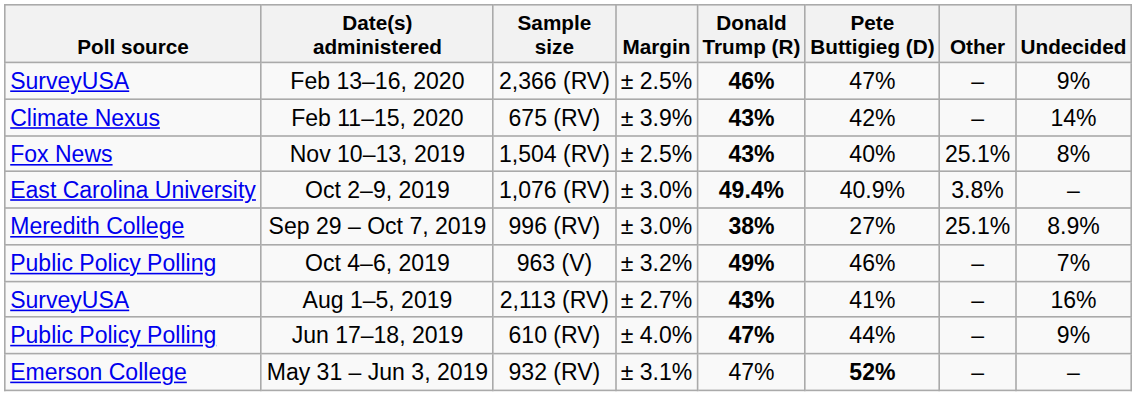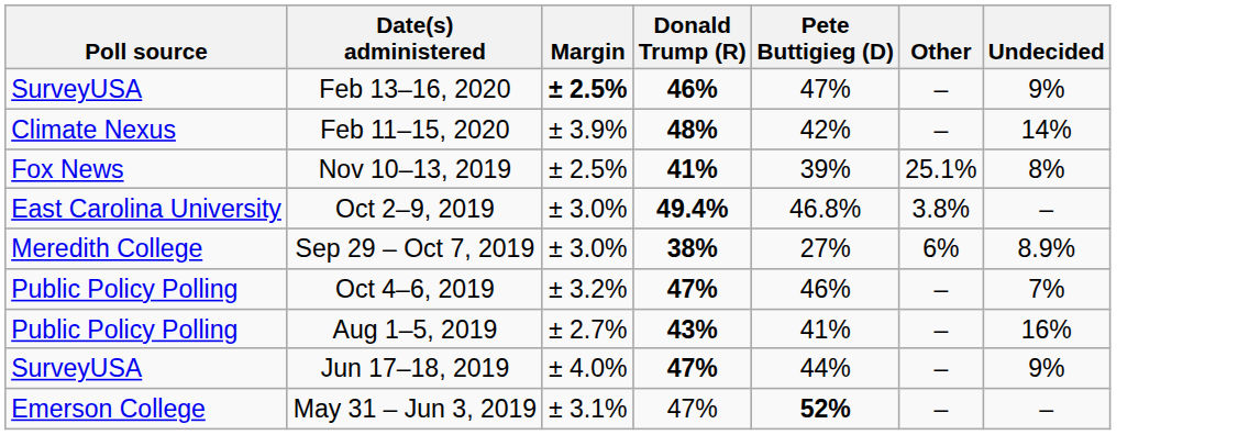- column: Sample size | 2,366 (RV) | 675 (RV) | 1,504 (RV) | 1,076 (RV) | 996 (RV) | 963 (V) | 2,113 (RV) | 610 (RV) | 932 (RV)
Feb 13–16, 2020 | Margin: normal -> bold
Feb 11–15, 2020 | Donald Trump (R): 43% -> 48%
Nov 10–13, 2019 | Donald Trump (R): 43% -> 41%
Nov 10–13, 2019 | Pete Buttigieg (D): 40% -> 39%
Oct 2–9, 2019 | Pete Buttigieg (D): 40.9% -> 46.8%
Sep 29 – Oct 7, 2019 | Other: 25.1% -> 6%
Oct 4–6, 2019 | Donald Trump (R): 49% -> 47%
Aug 1–5, 2019 | Poll source: SurveyUSA -> Public Policy Polling
Jun 17–18, 2019 | Poll source: Public Policy Polling -> SurveyUSA
